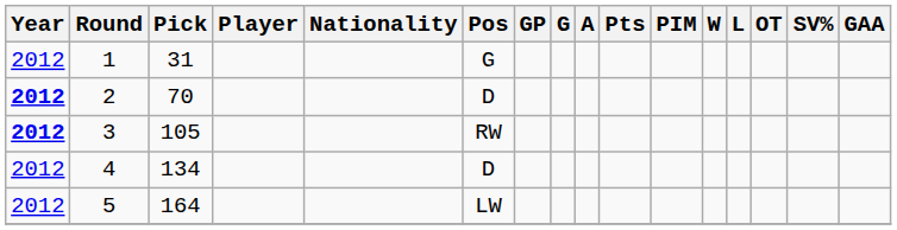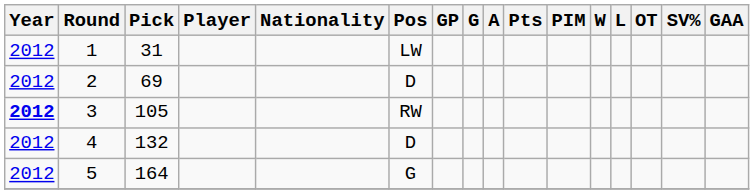1 | Pos: G -> LW
2 | Year: bold -> normal
2 | Pick: 70 -> 69
4 | Pick: 134 -> 132
5 | Pos: LW -> G
